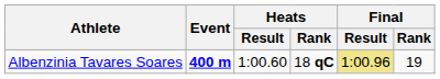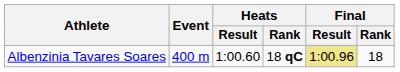Albenzinia Tavares Soares | Event: bold -> normal
Albenzinia Tavares Soares | Final / Rank: 19 -> 18
